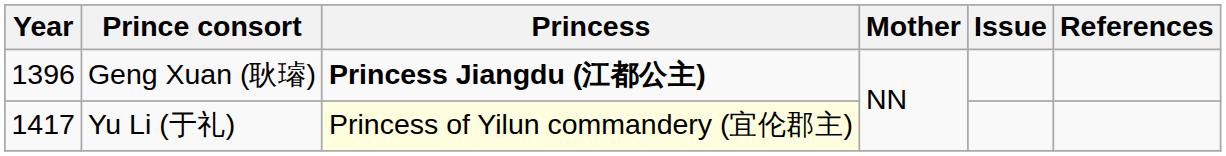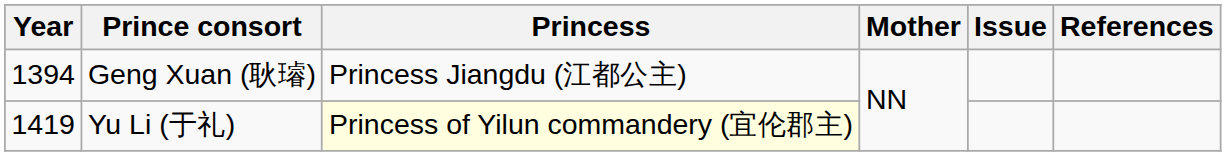Geng Xuan (耿璿) | Year: 1396 -> 1394
Geng Xuan (耿璿) | Princess: bold -> normal
Yu Li (于礼) | Year: 1417 -> 1419
